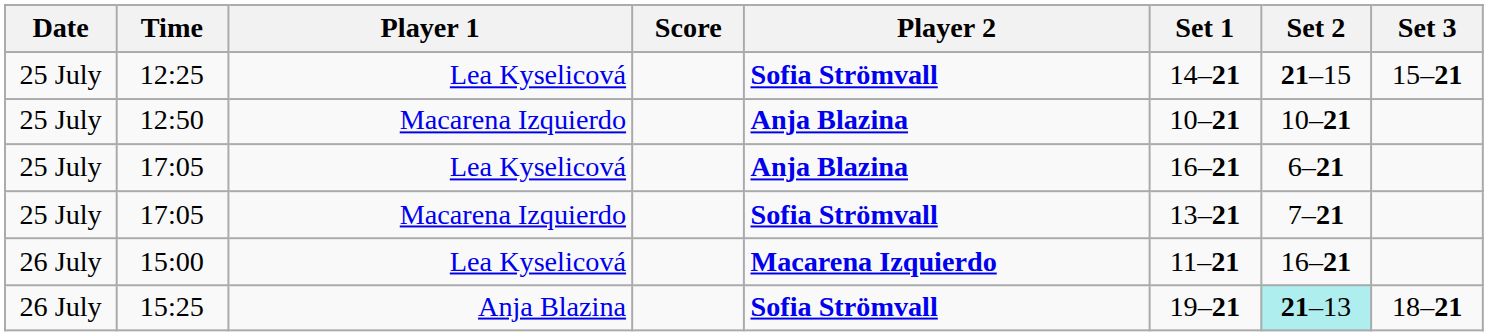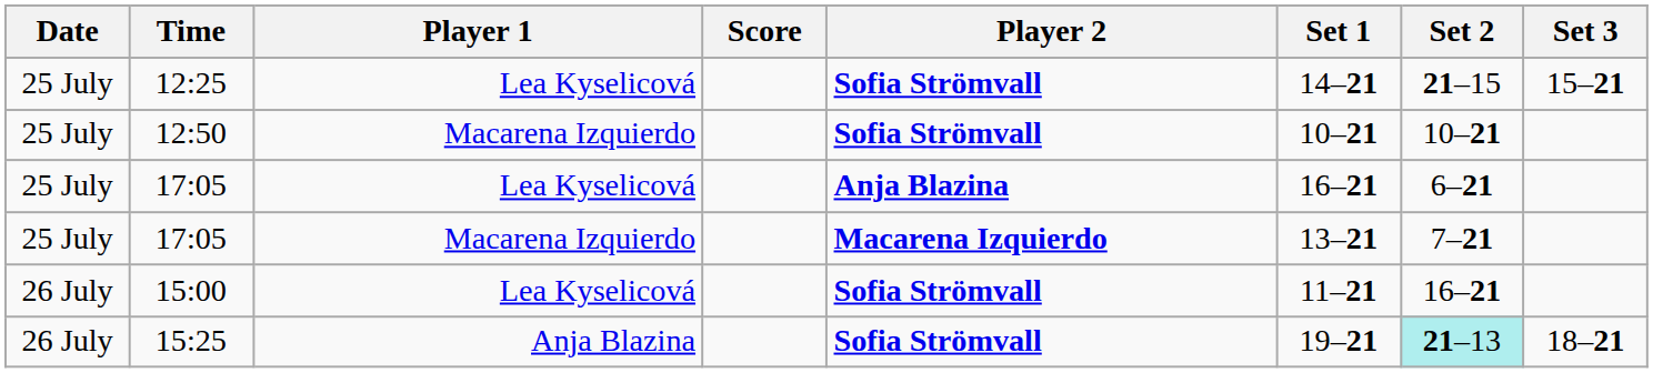12:50 | Player 2: Anja Blazina -> Sofia Strömvall
17:05 / Macarena Izquierdo | Player 2: Sofia Strömvall -> Macarena Izquierdo
15:00 | Player 2: Macarena Izquierdo -> Sofia Strömvall
